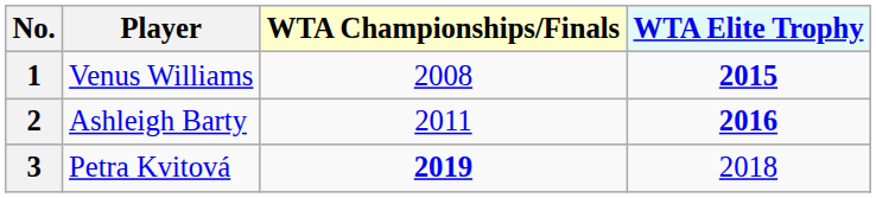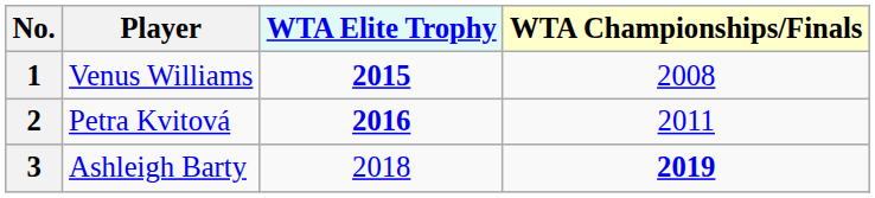columns swapped: WTA Championships/Finals <-> WTA Elite Trophy
2 | Player: Ashleigh Barty -> Petra Kvitová
3 | Player: Petra Kvitová -> Ashleigh Barty
